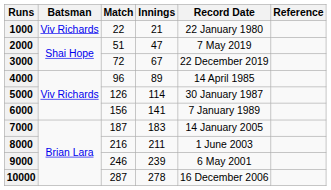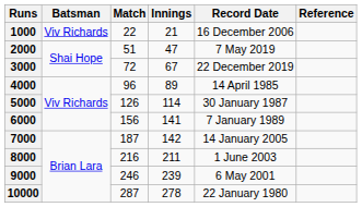1000 | Record Date: 22 January 1980 -> 16 December 2006
7000 | Innings: 183 -> 142
10000 | Record Date: 16 December 2006 -> 22 January 1980
